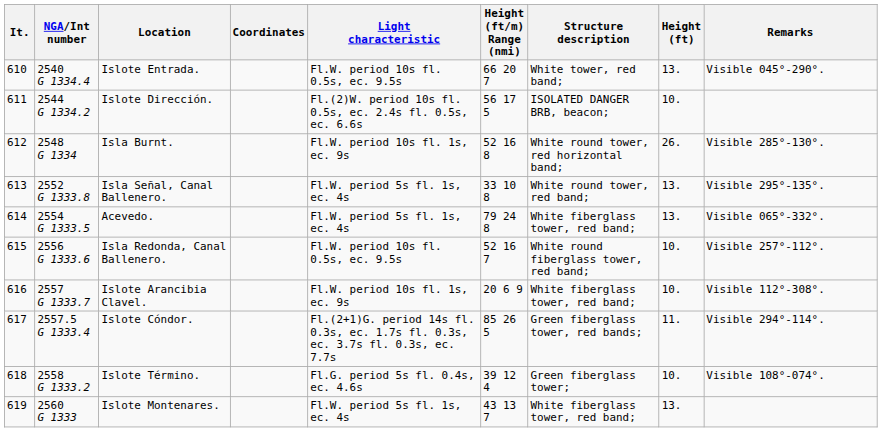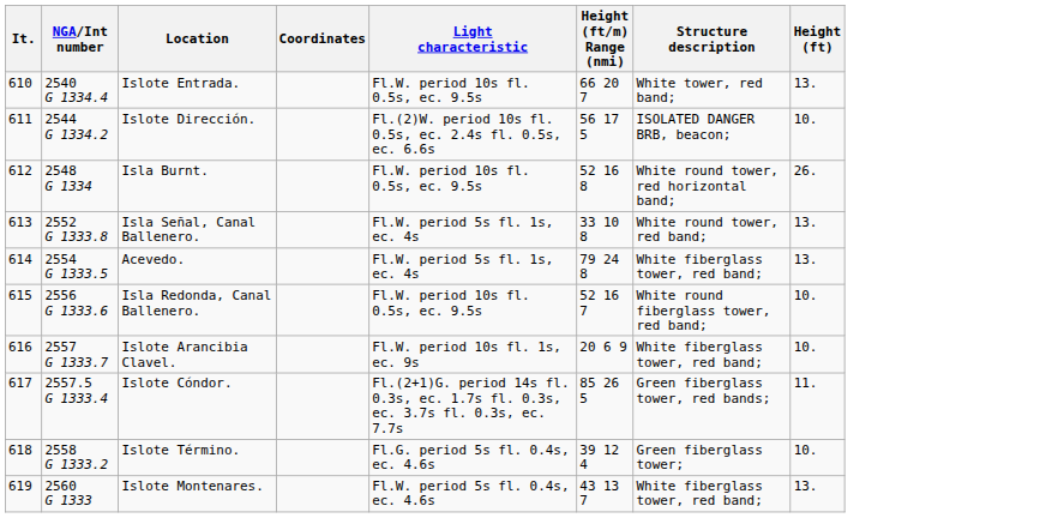- column: Remarks | Visible 045°-290°. | Visible 285°-130°. | Visible 295°-135°. | Visible 065°-332°. | Visible 257°-112°. | Visible 112°-308°. | Visible 294°-114°. | Visible 108°-074°.
Isla Burnt. | Light characteristic: Fl.W. period 10s fl. 1s, ec. 9s -> Fl.W. period 10s fl. 0.5s, ec. 9.5s
Islote Montenares. | Light characteristic: Fl.W. period 5s fl. 1s, ec. 4s -> Fl.W. period 5s fl. 0.4s, ec. 4.6s
